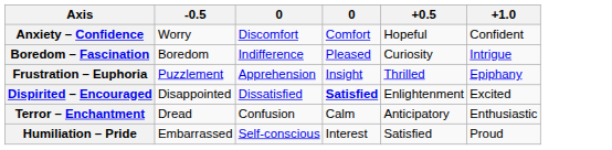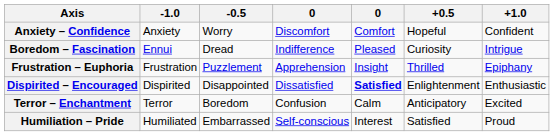+ column: -1.0 | Anxiety | Ennui | Frustration | Dispirited | Terror | Humiliated
Boredom – Fascination | -0.5: Boredom -> Dread
Dispirited – Encouraged | +1.0: Excited -> Enthusiastic
Terror – Enchantment | -0.5: Dread -> Boredom
Terror – Enchantment | +1.0: Enthusiastic -> Excited
